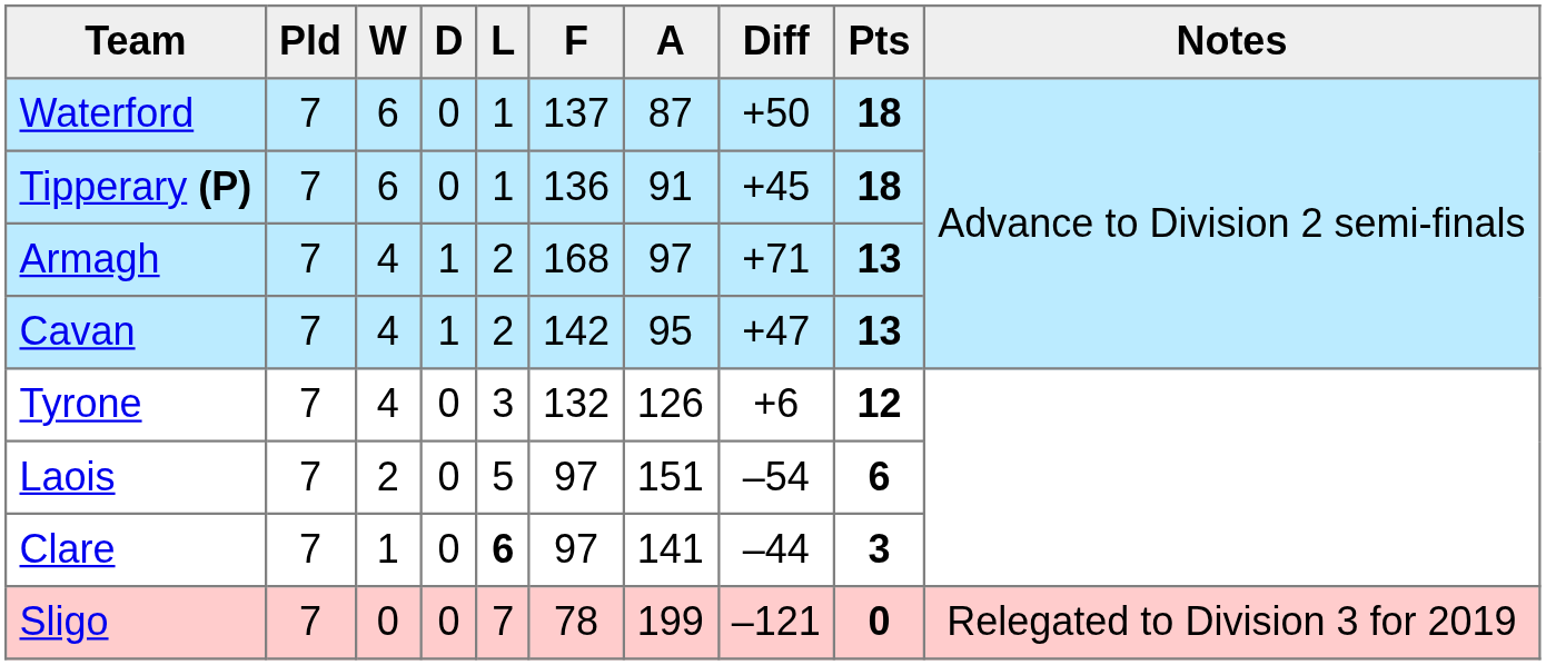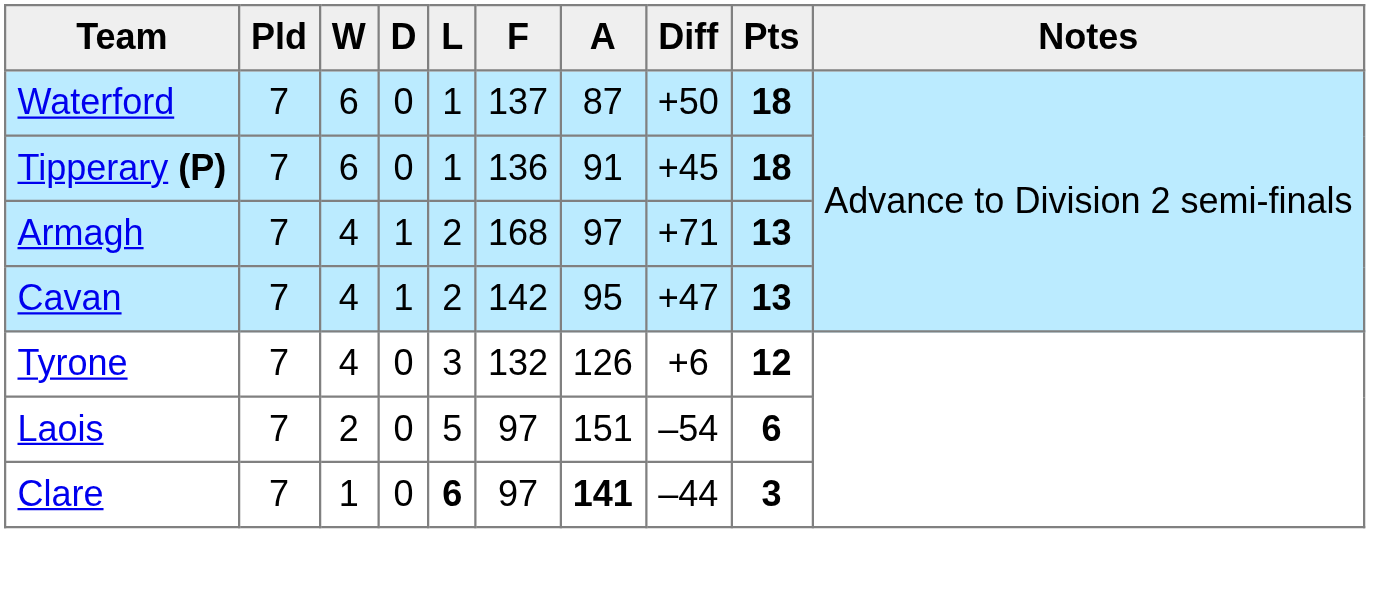Clare | A: normal -> bold
- row: Sligo | 7 | 0 | 0 | 7 | 78 | 199 | –121 | 0 | Relegated to Division 3 for 2019
